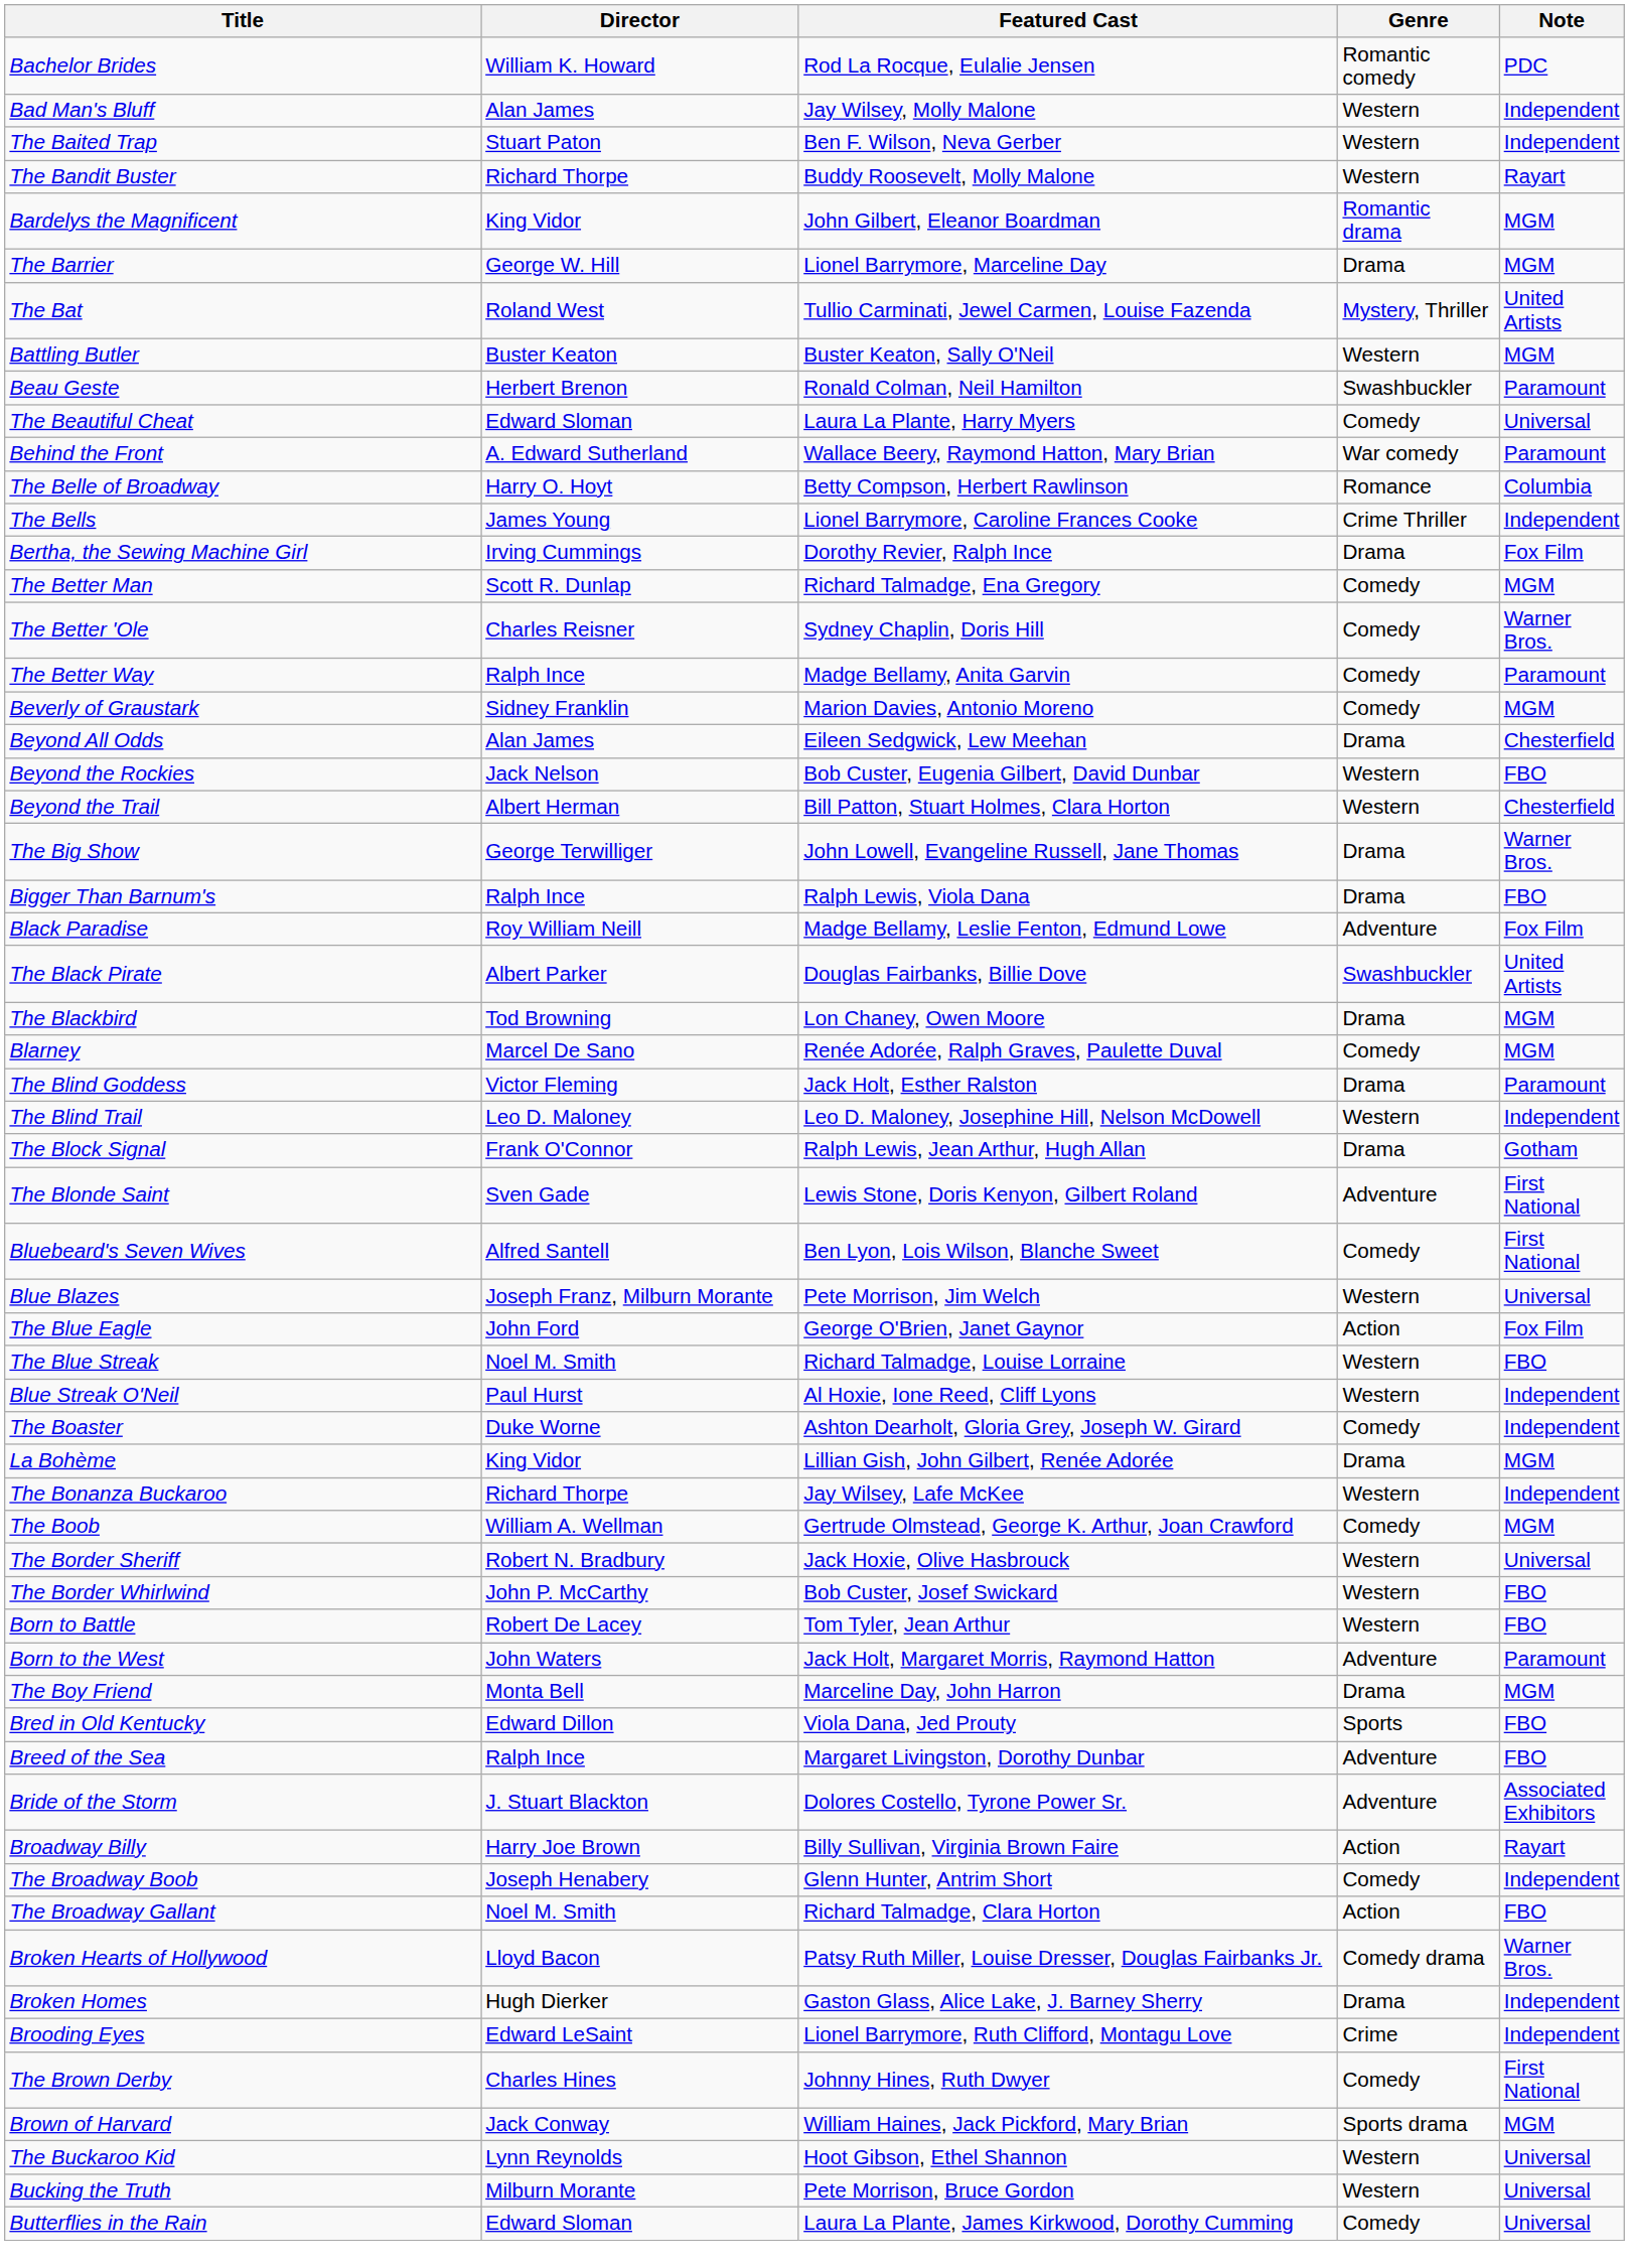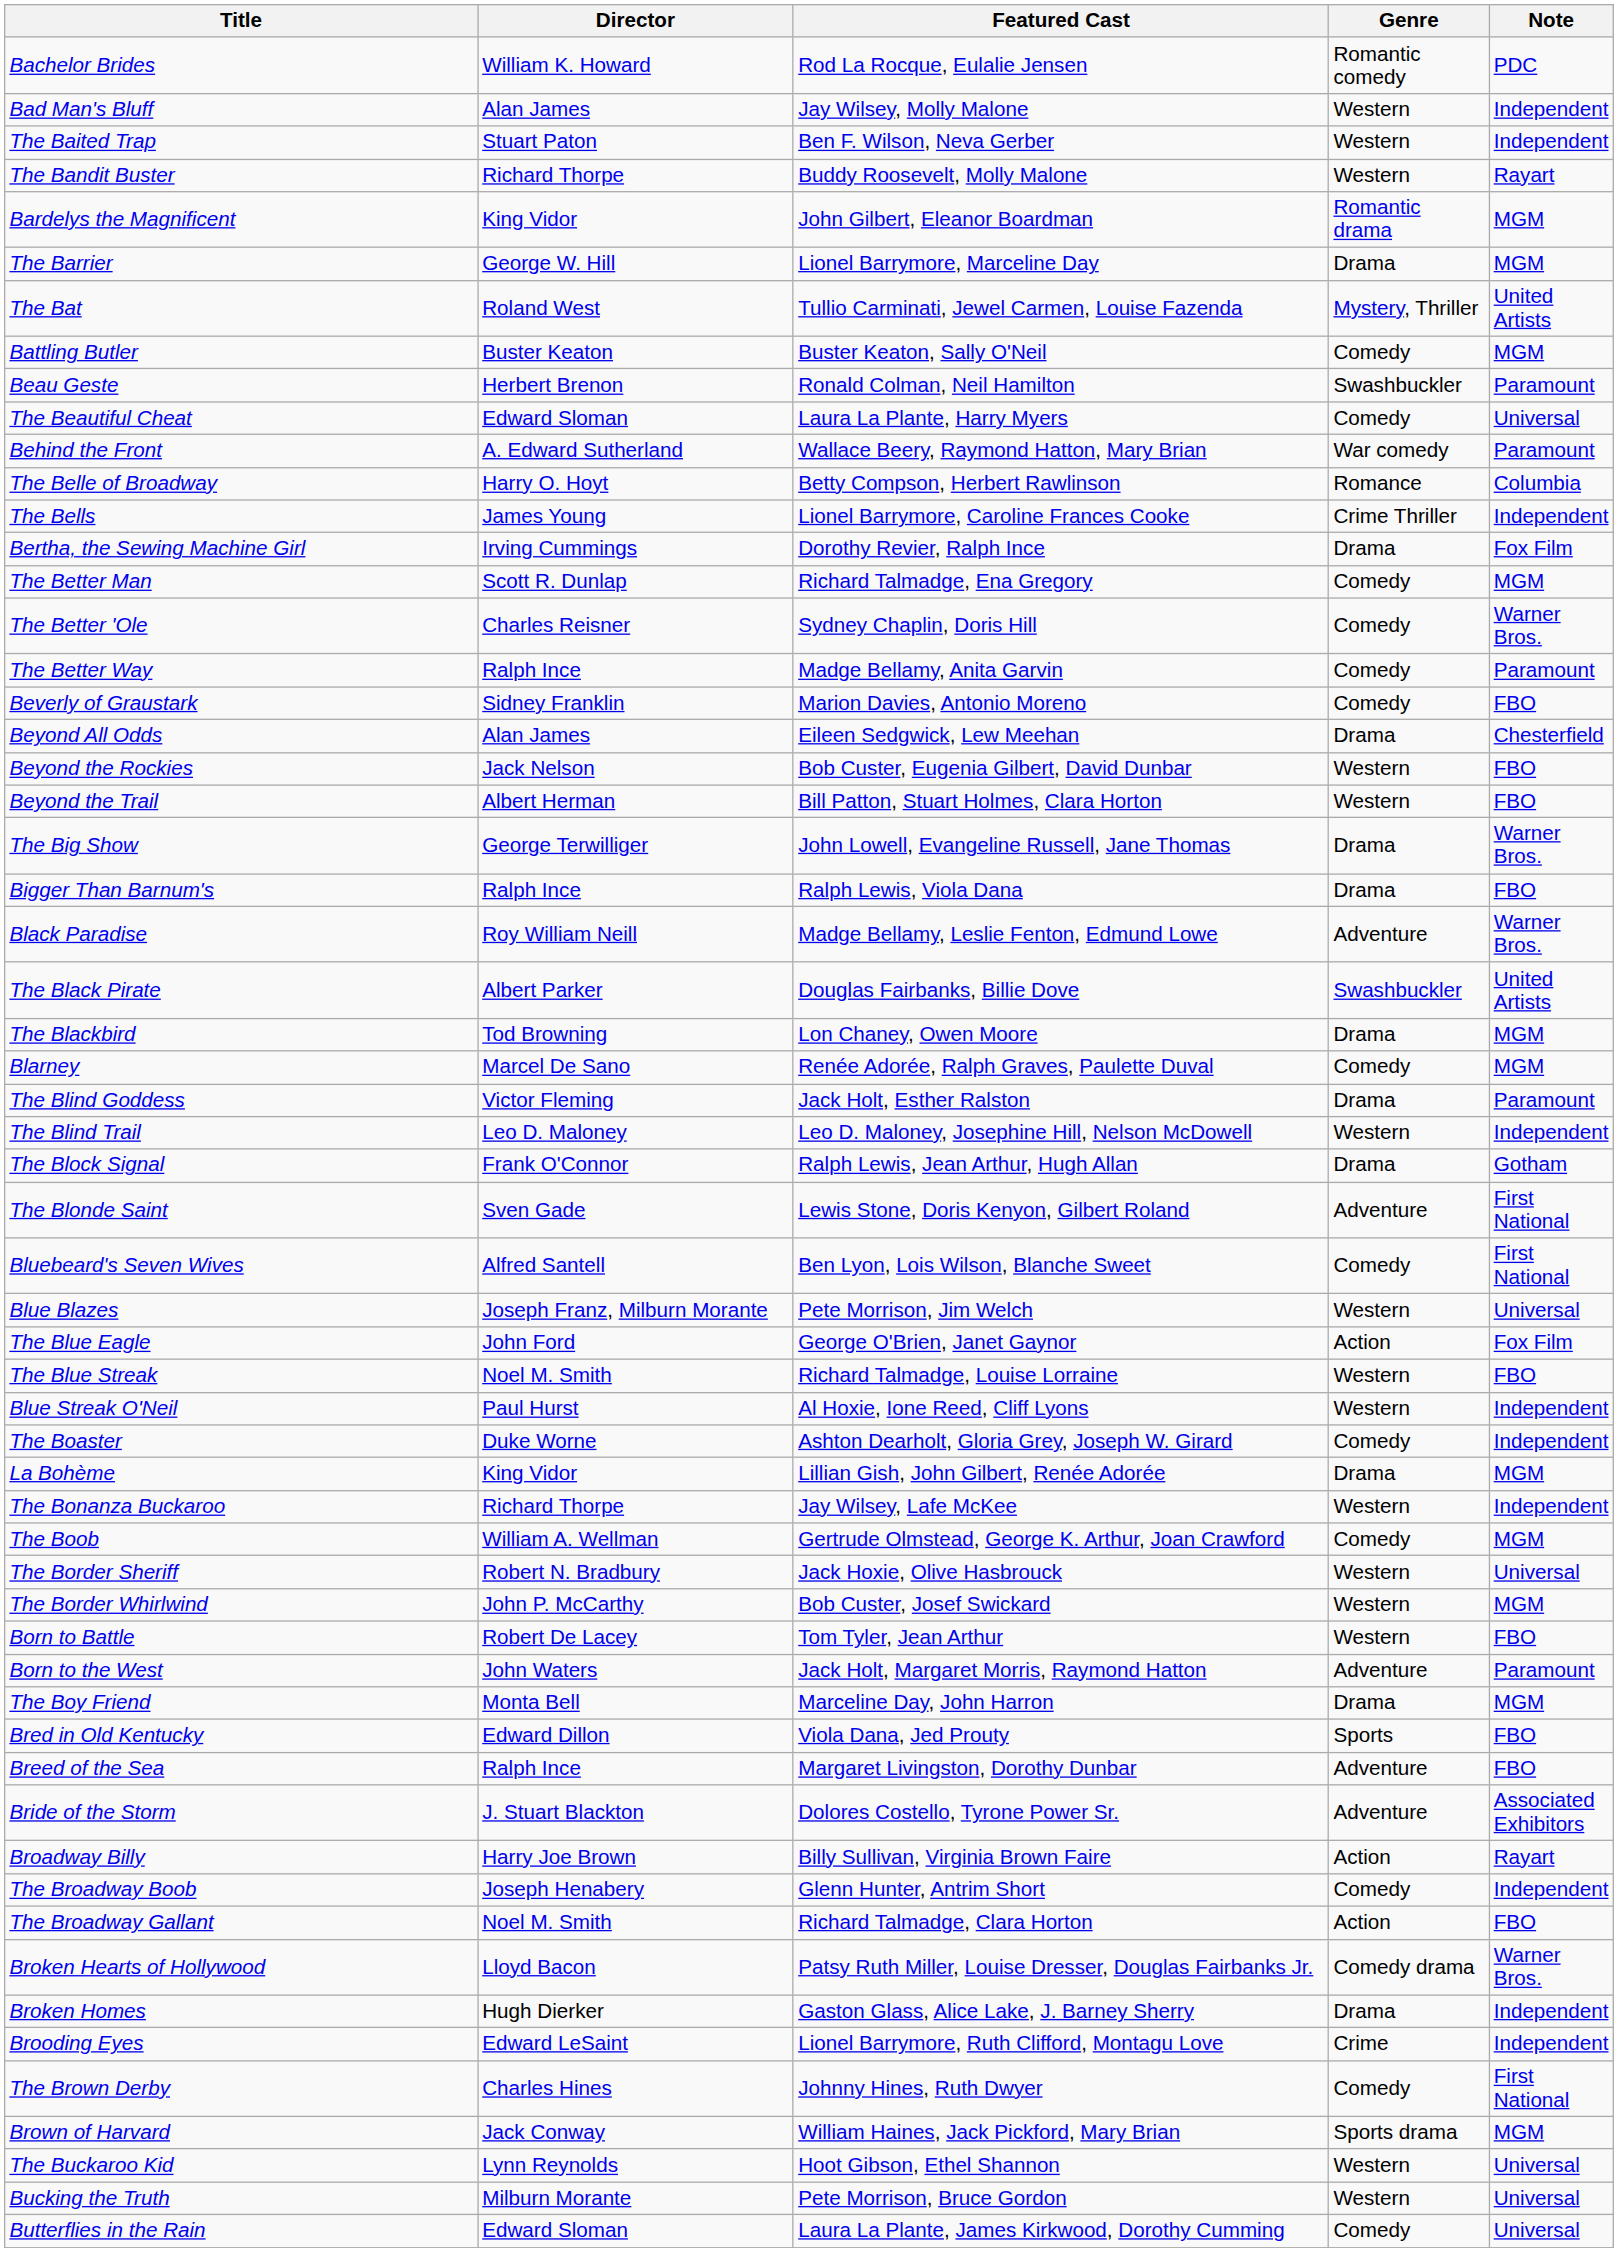Battling Butler | Genre: Western -> Comedy
Beverly of Graustark | Note: MGM -> FBO
Beyond the Trail | Note: Chesterfield -> FBO
Black Paradise | Note: Fox Film -> Warner Bros.
The Border Whirlwind | Note: FBO -> MGM
